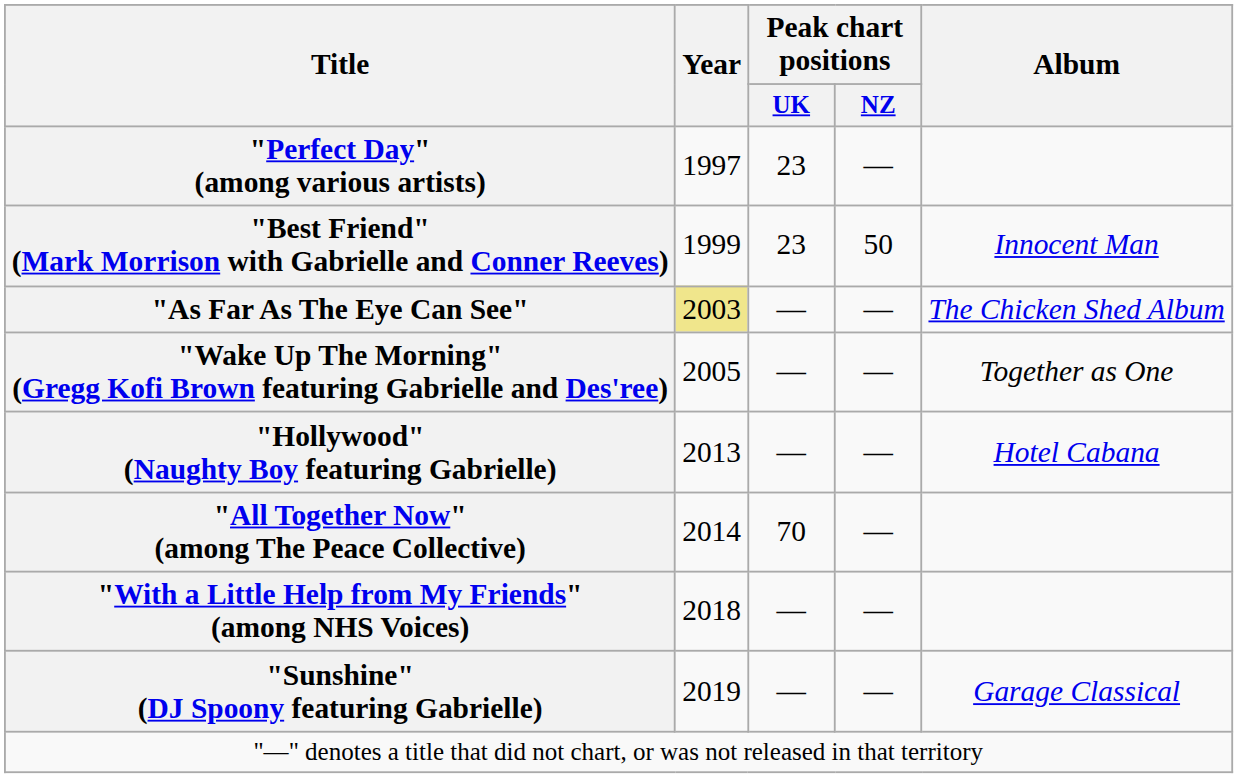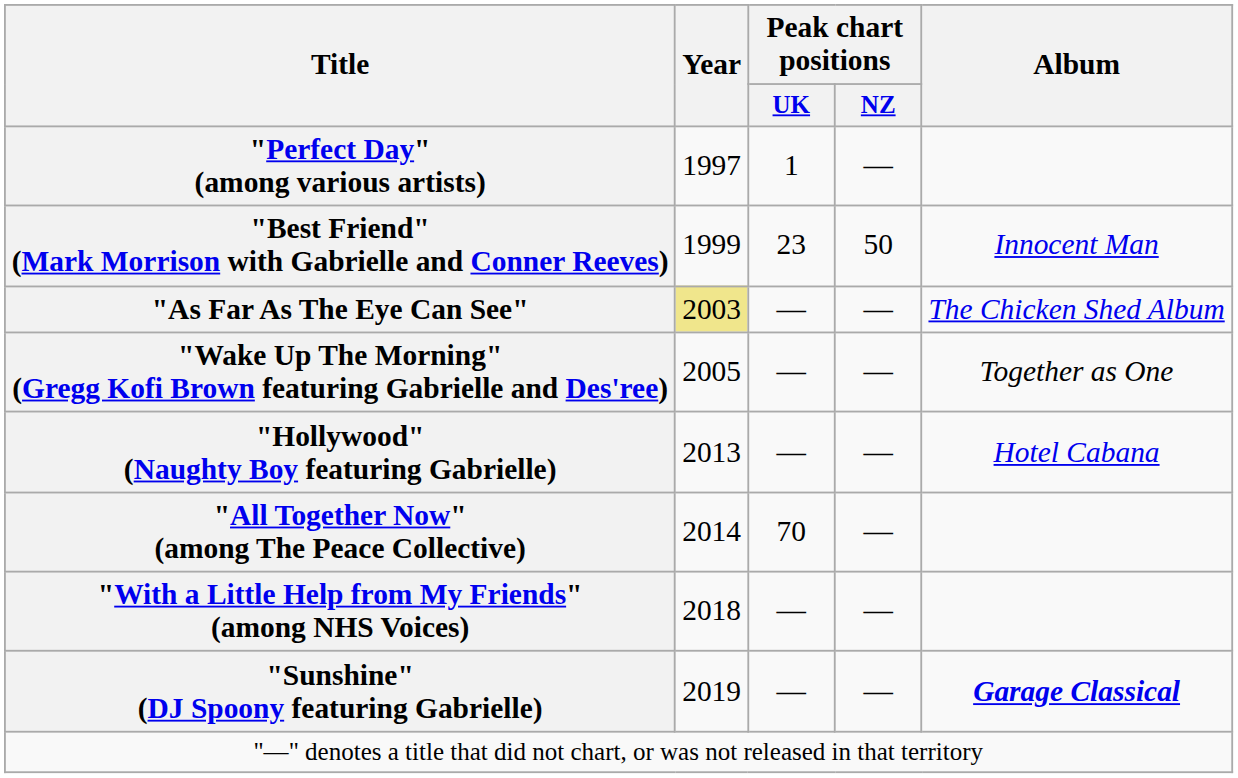"Perfect Day" (among various artists) | Peak chart positions / UK: 23 -> 1
"Sunshine" (DJ Spoony featuring Gabrielle) | Album: normal -> bold
